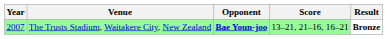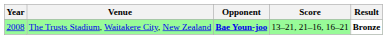The Trusts Stadium, Waitakere City, New Zealand | Year: 2007 -> 2008
